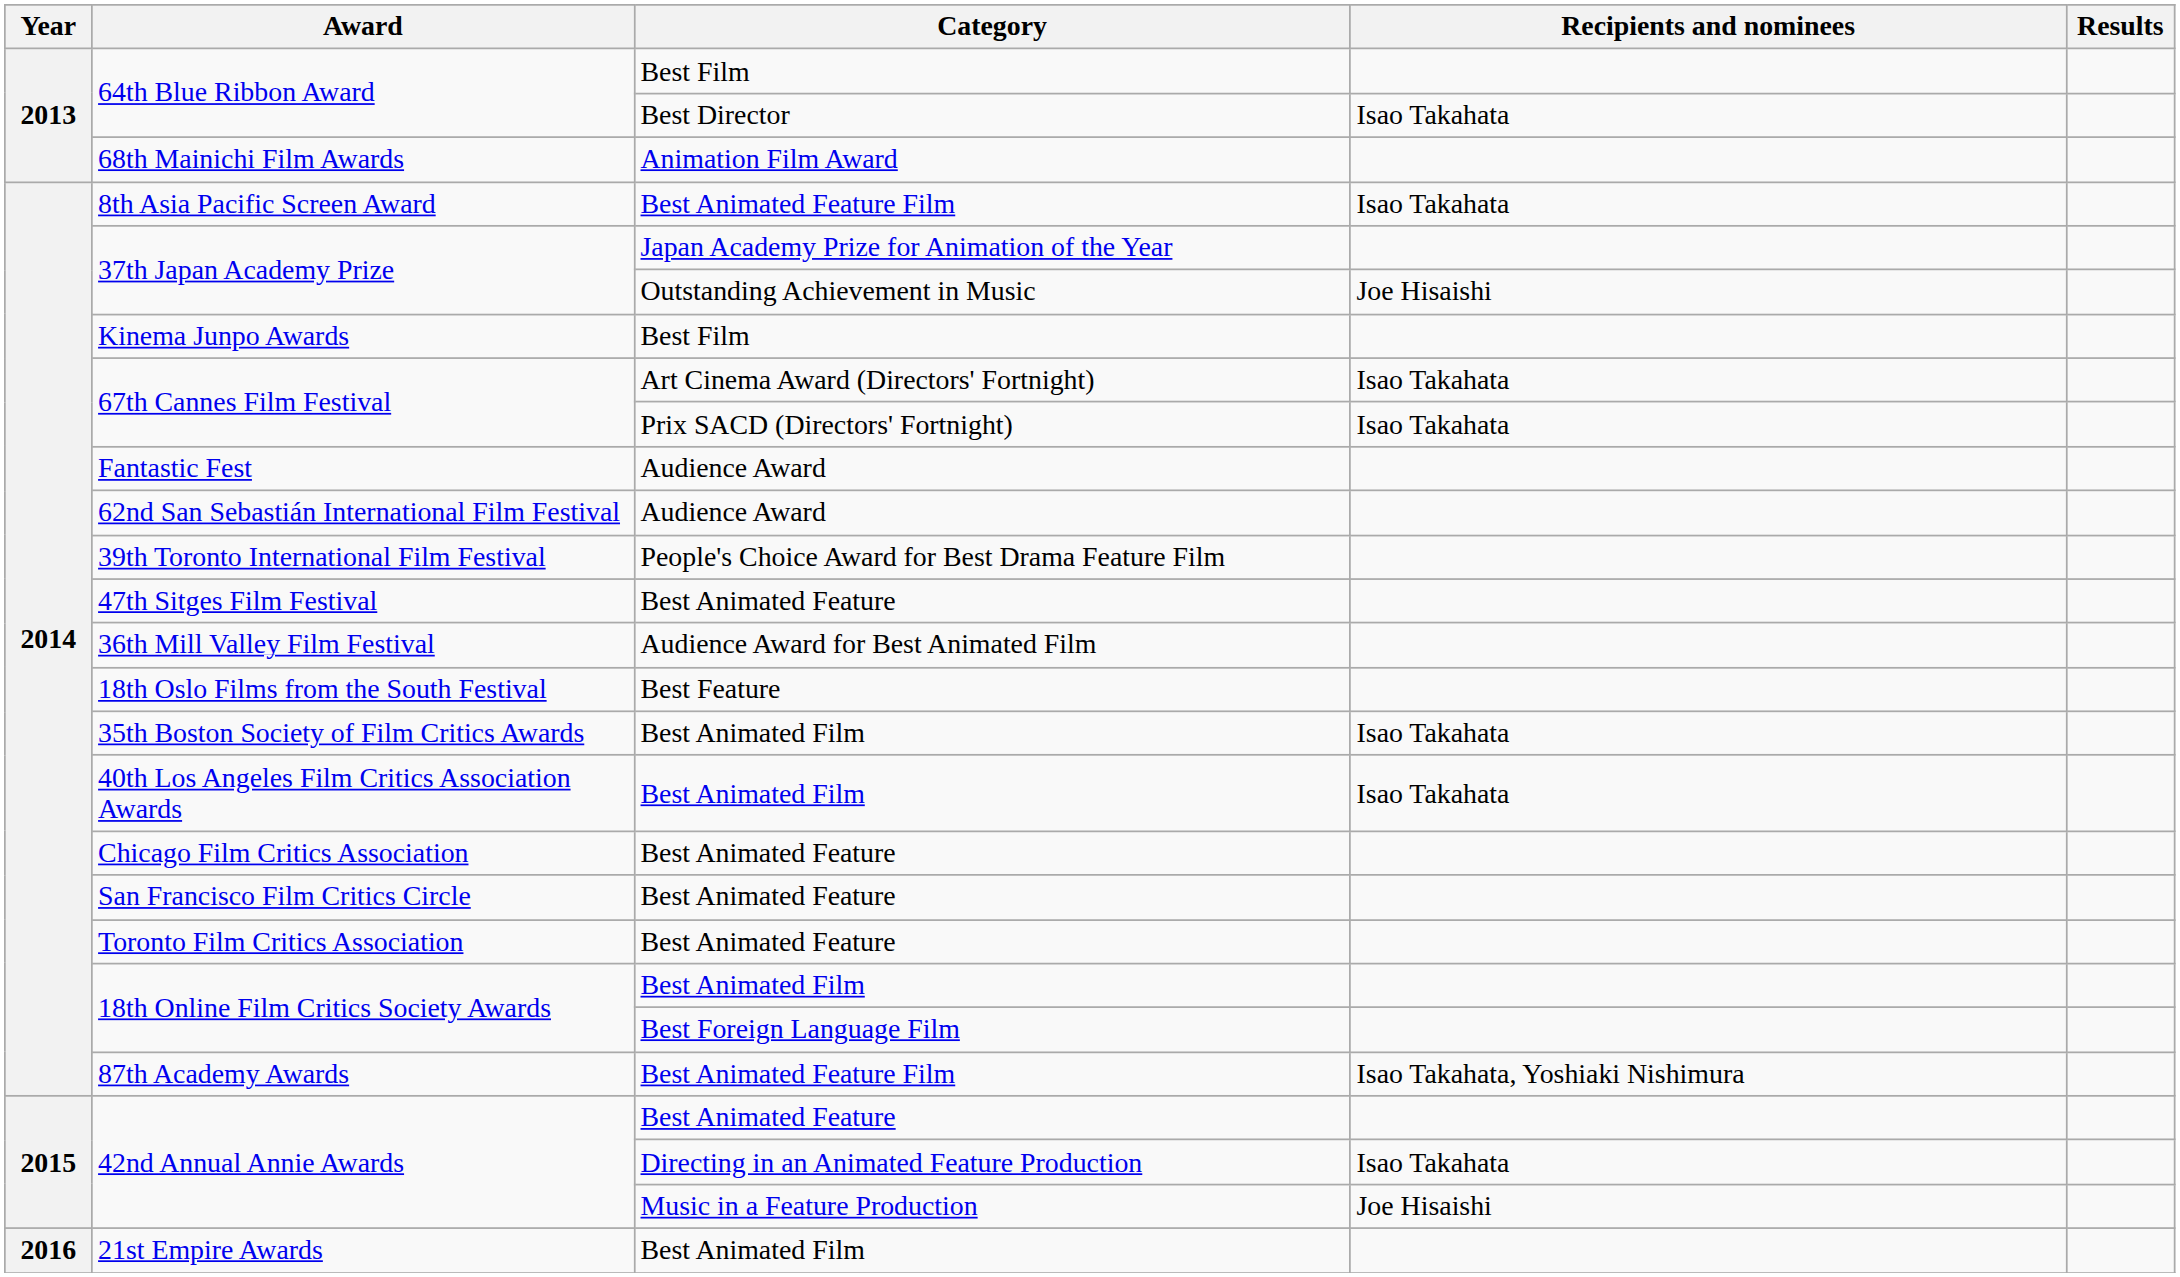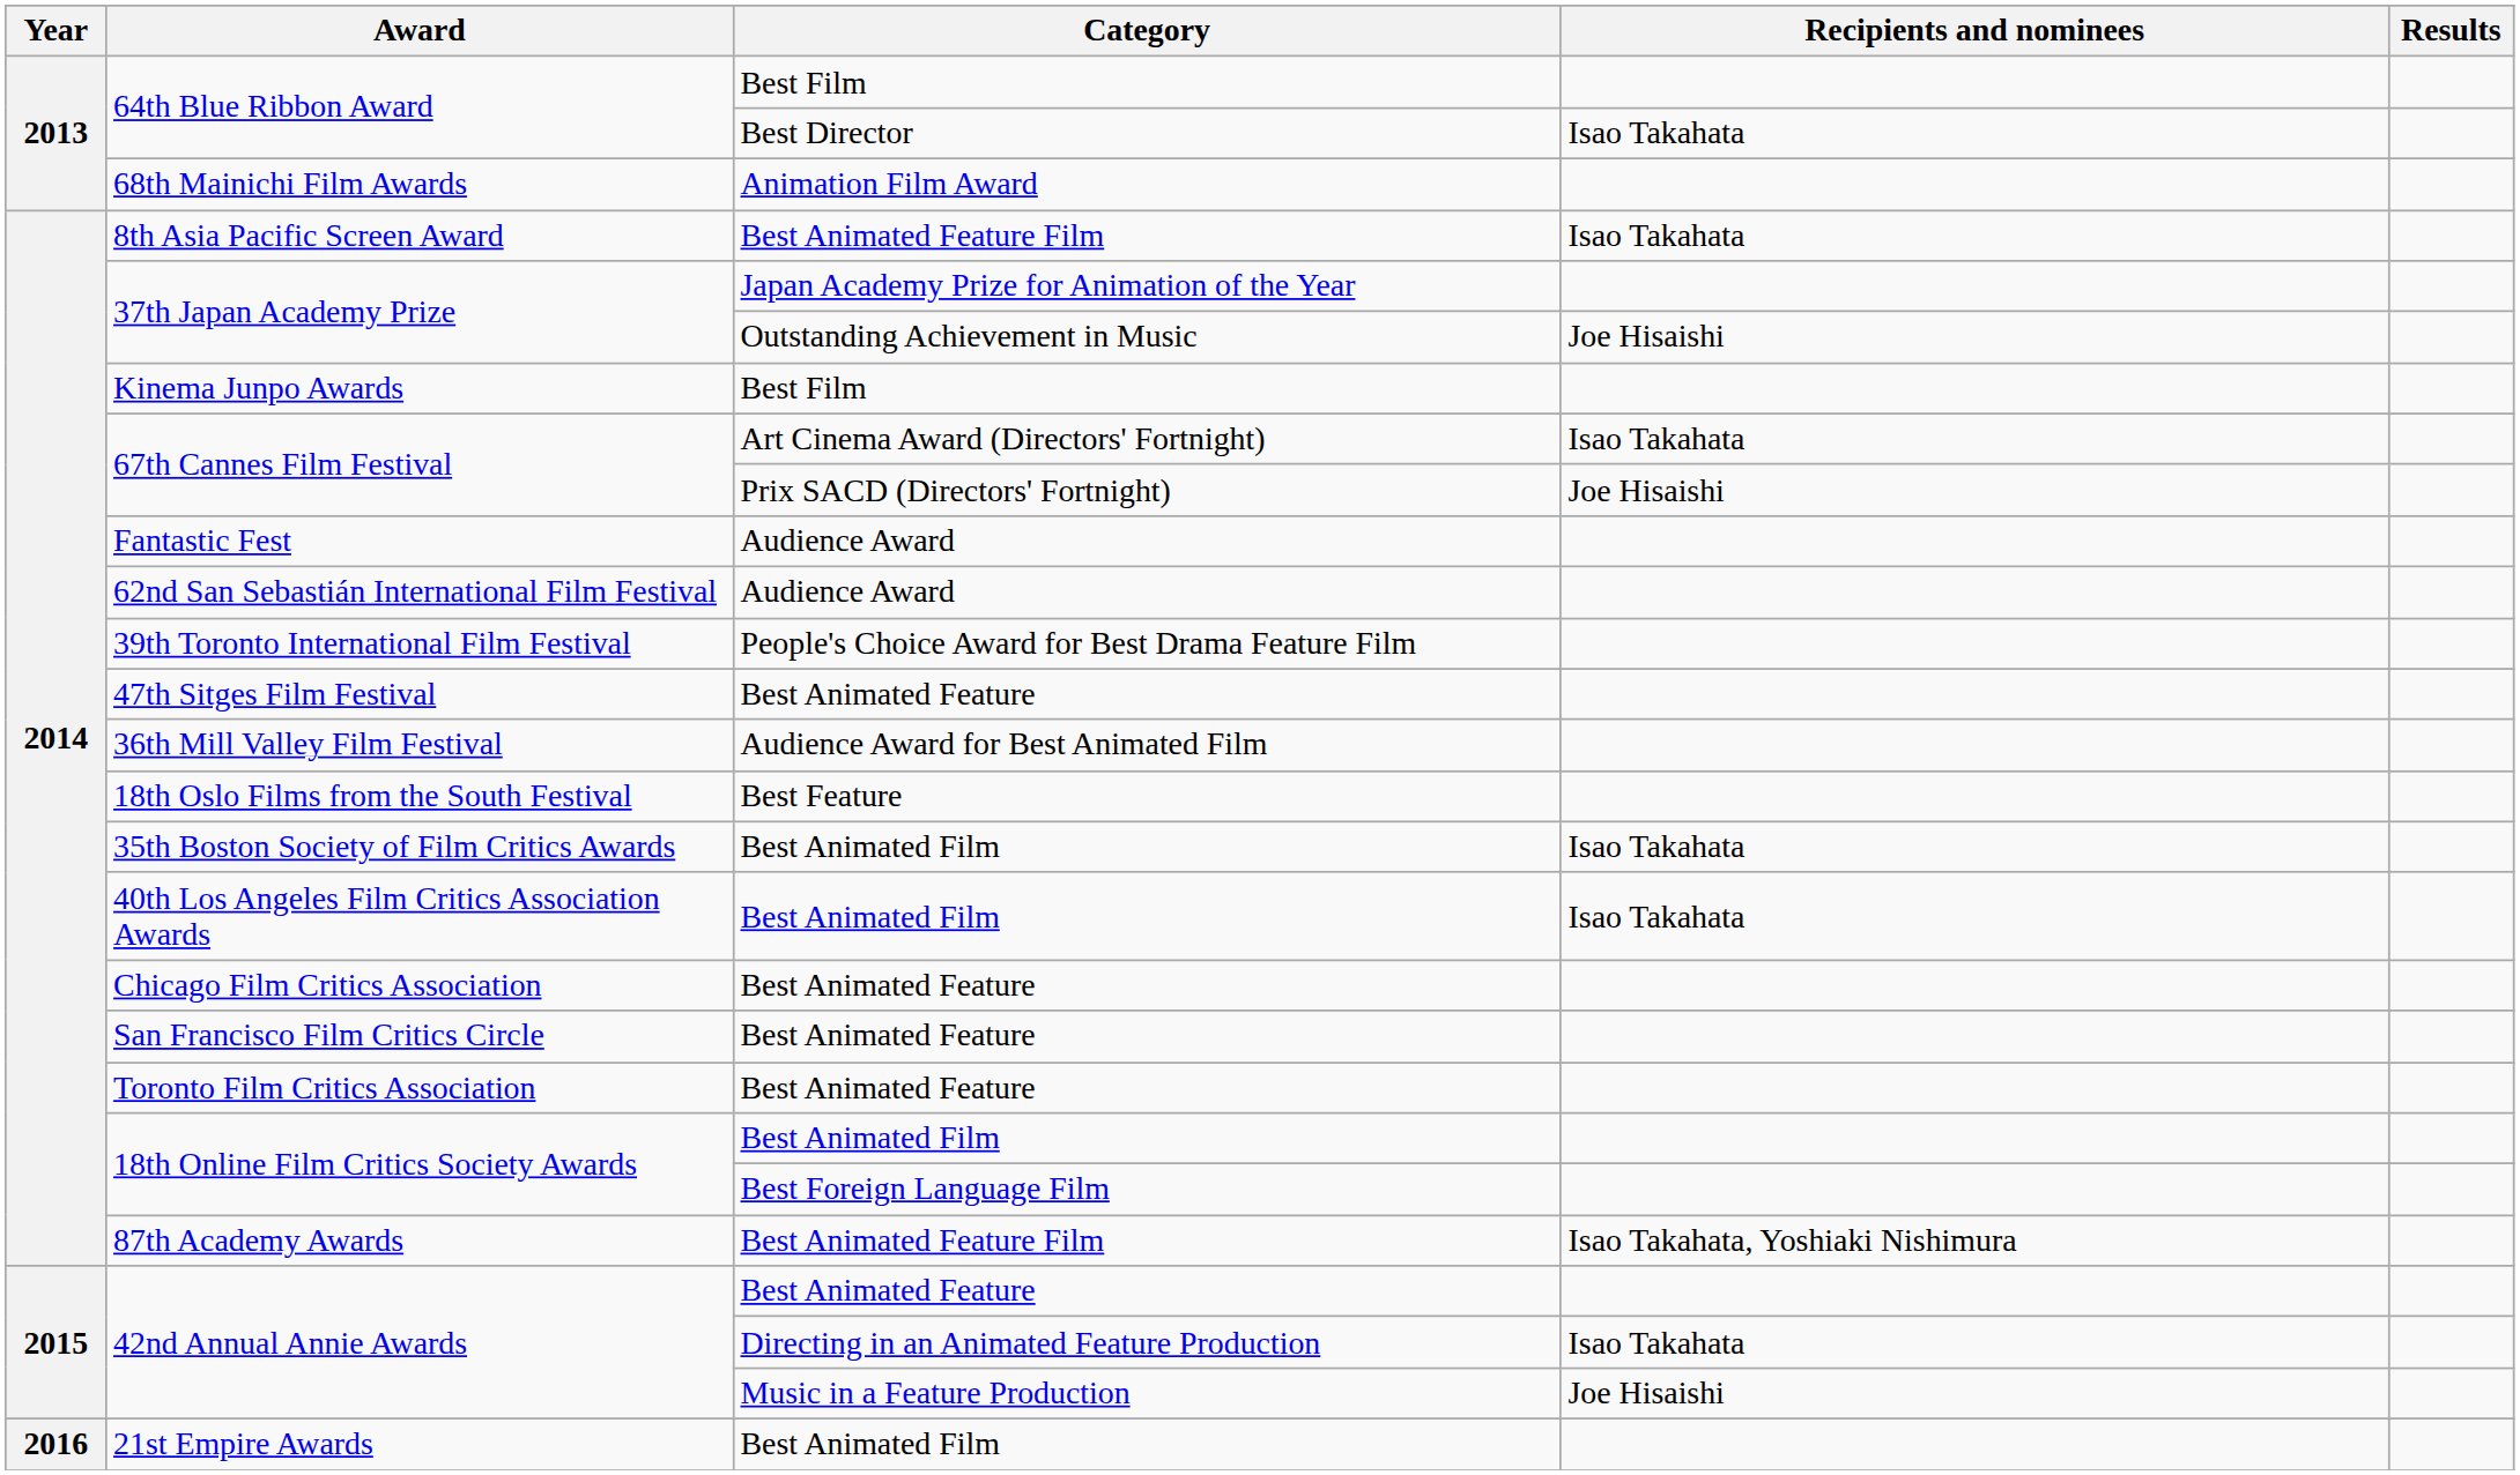67th Cannes Film Festival / Prix SACD (Directors' Fortnight) | Recipients and nominees: Isao Takahata -> Joe Hisaishi
